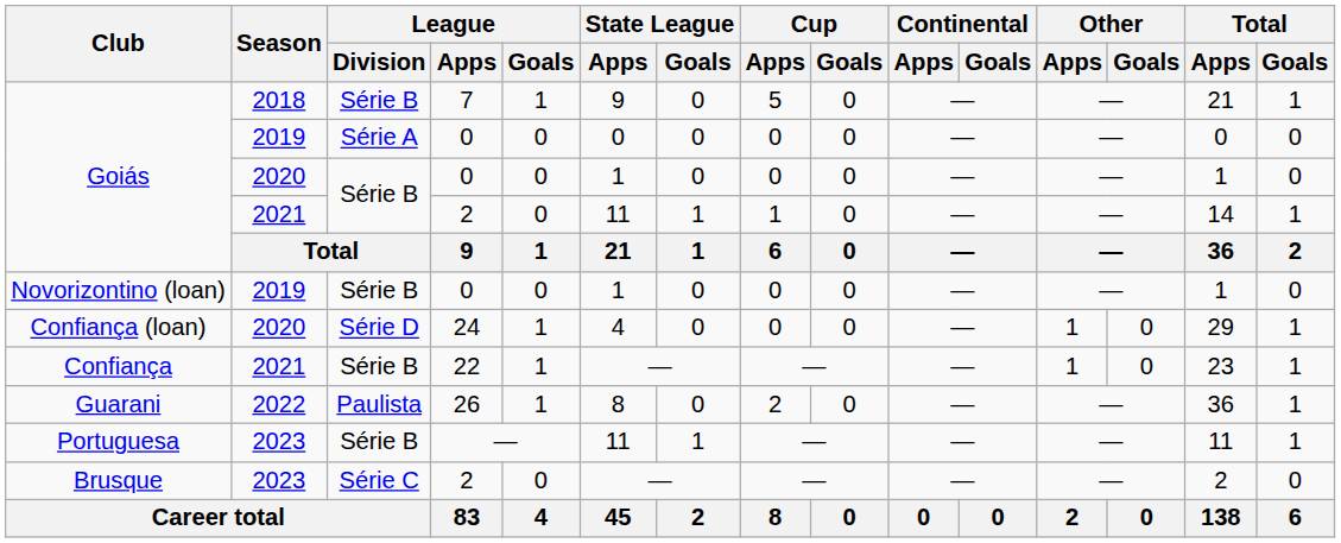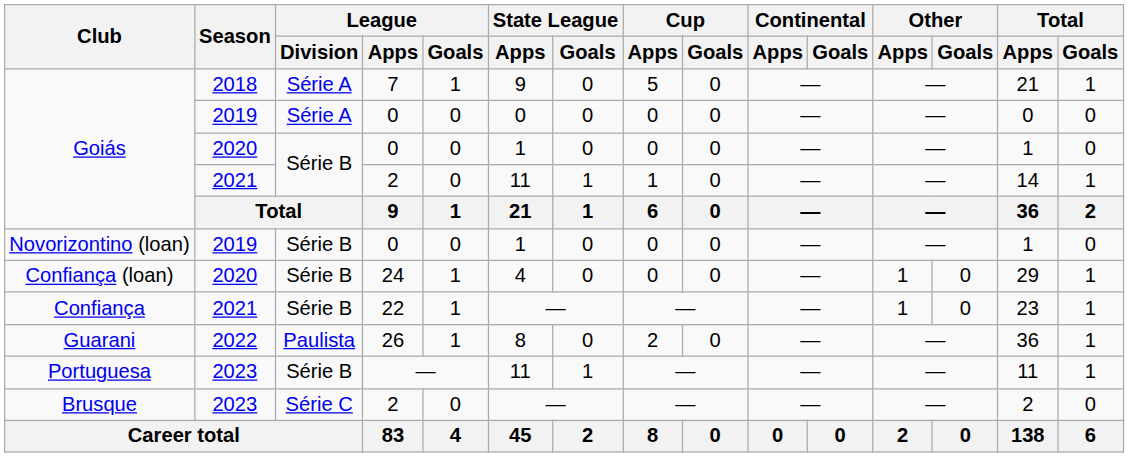Goiás / 2018 | League / Division: Série B -> Série A
Confiança (loan) | League / Division: Série D -> Série B
